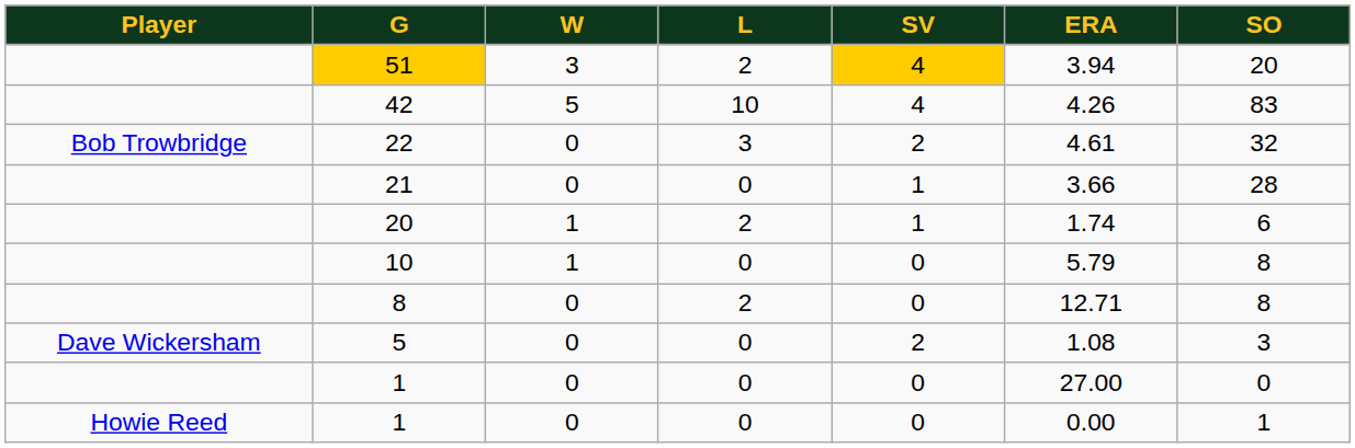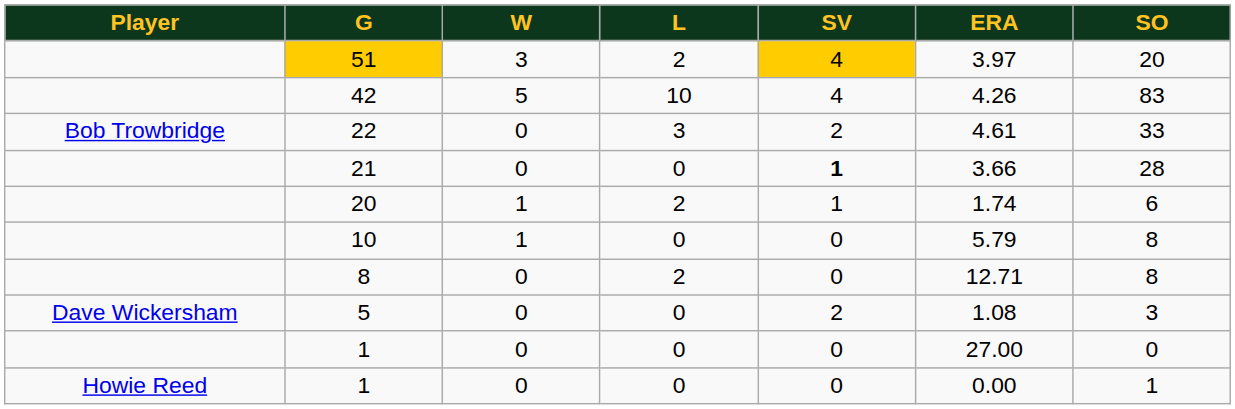51 | ERA: 3.94 -> 3.97
22 | SO: 32 -> 33
21 | SV: normal -> bold
